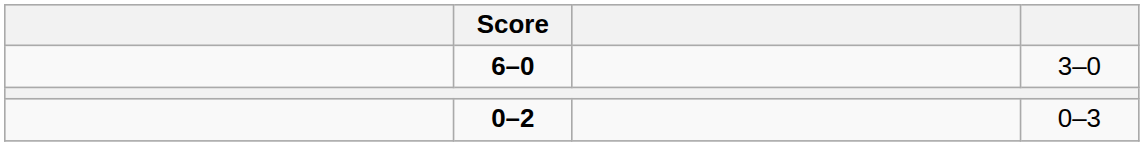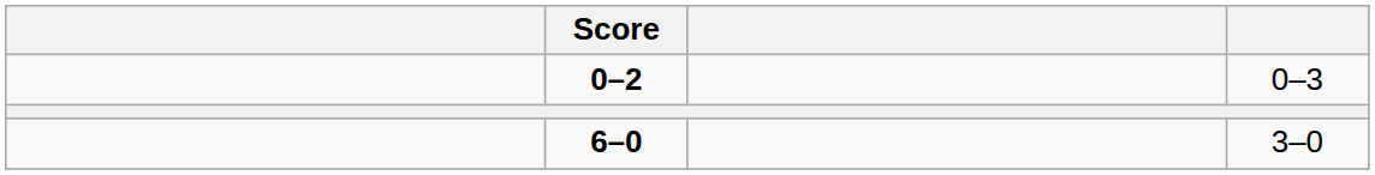rows swapped: 0–2 <-> 6–0
